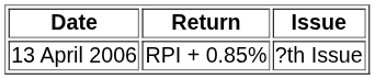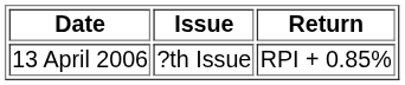columns swapped: Issue <-> Return
